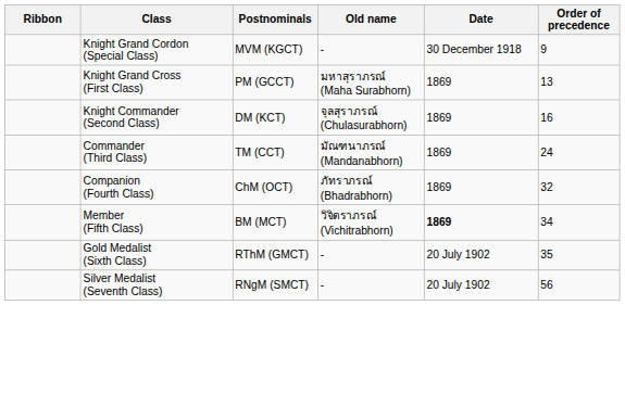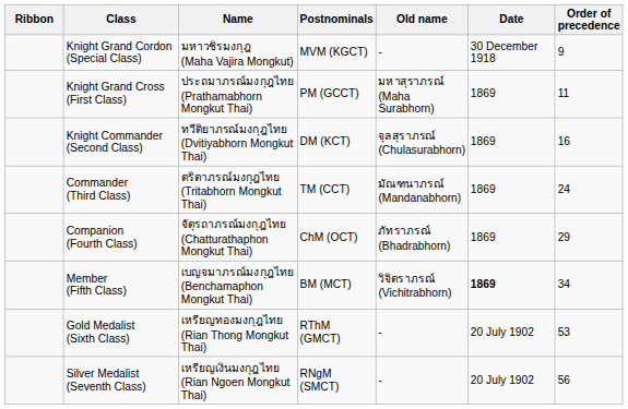+ column: Name | มหาวชิรมงกุฎ (Maha Vajira Mongkut) | ประถมาภรณ์มงกุฎไทย (Prathamabhorn Mongkut Thai) | ทวีติยาภรณ์มงกุฎไทย (Dvitiyabhorn Mongkut Thai) | ตริตาภรณ์มงกุฎไทย (Tritabhorn Mongkut Thai) | จัตุรถาภรณ์มงกุฎไทย (Chatturathaphon Mongkut Thai) | เบญจมาภรณ์มงกุฎไทย (Benchamaphon Mongkut Thai) | เหรียญทองมงกุฎไทย (Rian Thong Mongkut Thai) | เหรียญเงินมงกุฎไทย (Rian Ngoen Mongkut Thai)
Knight Grand Cross (First Class) | Order of precedence: 13 -> 11
Companion (Fourth Class) | Order of precedence: 32 -> 29
Gold Medalist (Sixth Class) | Order of precedence: 35 -> 53
